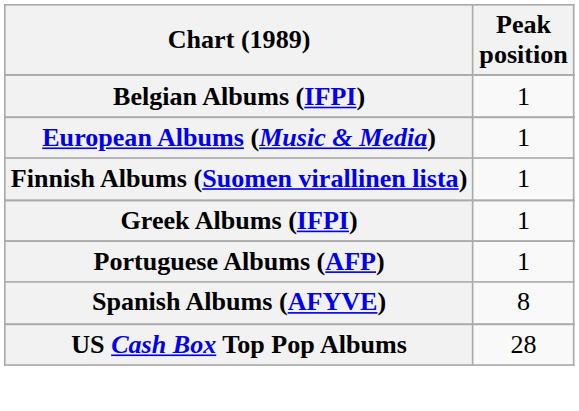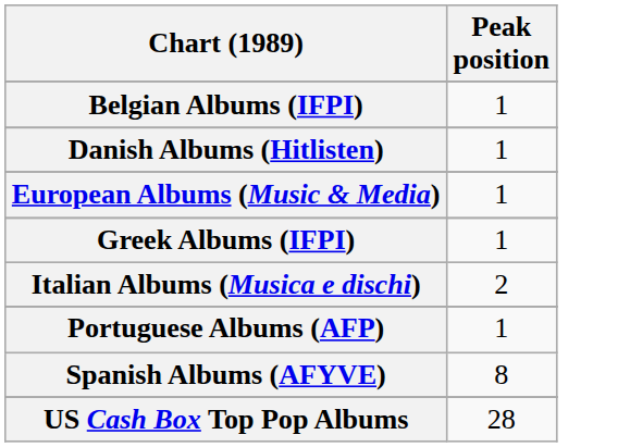+ row: Danish Albums (Hitlisten) | 1
- row: Finnish Albums (Suomen virallinen lista) | 1
+ row: Italian Albums (Musica e dischi) | 2
